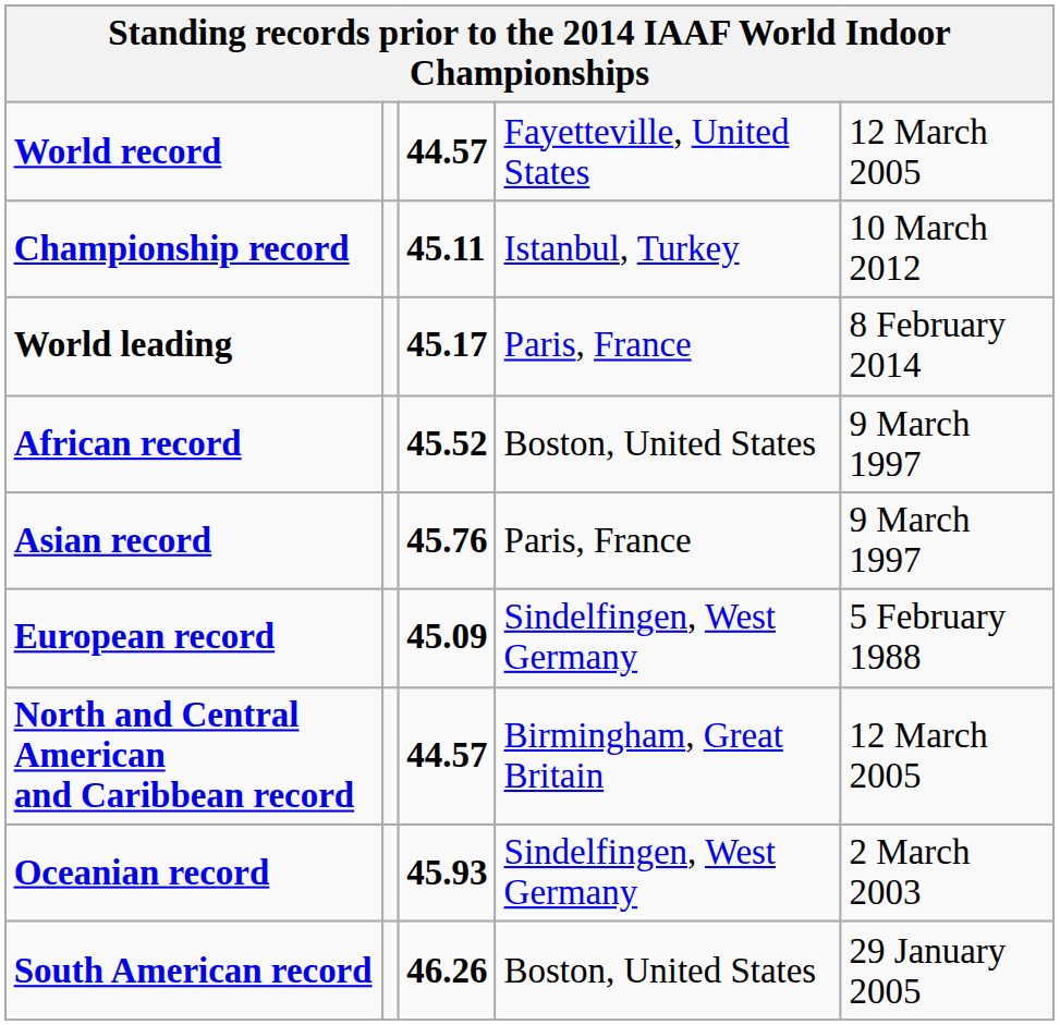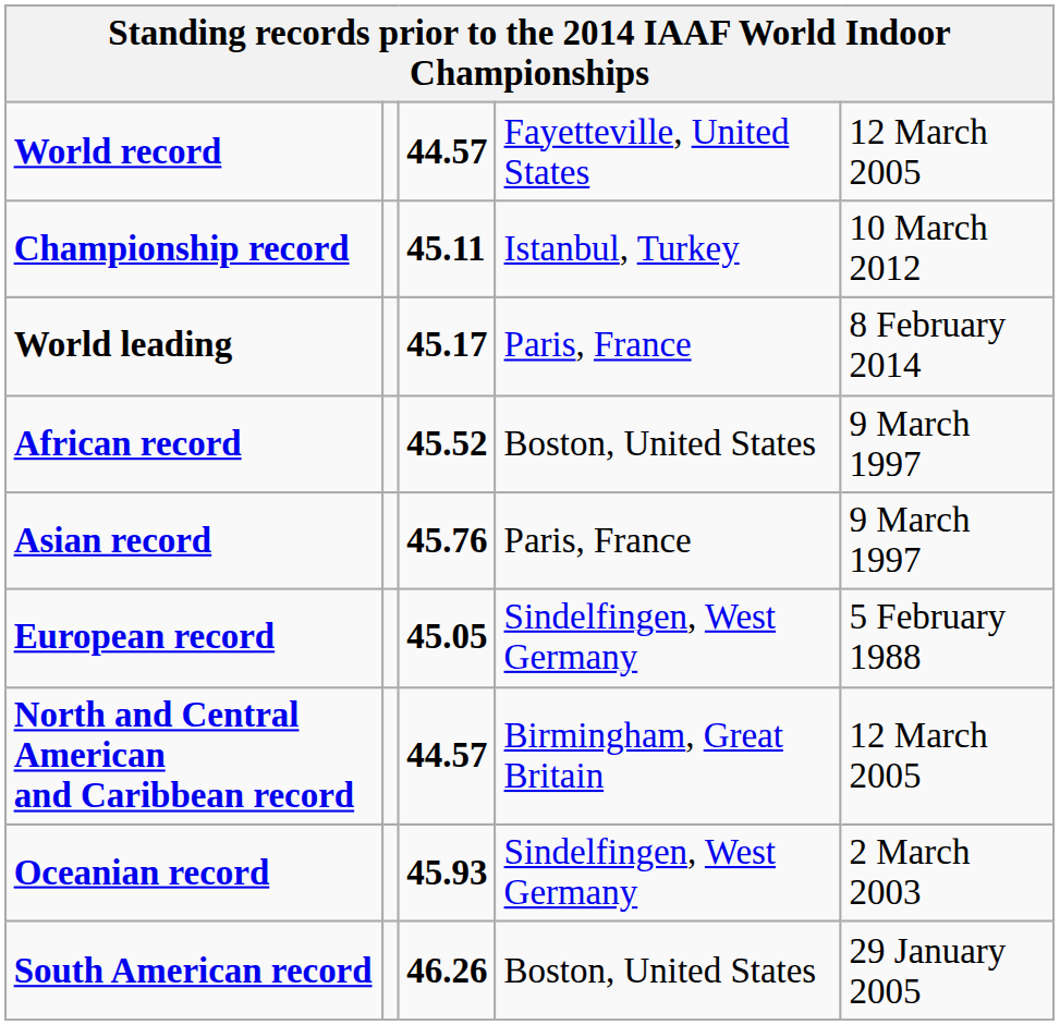European record | column 3: 45.09 -> 45.05
